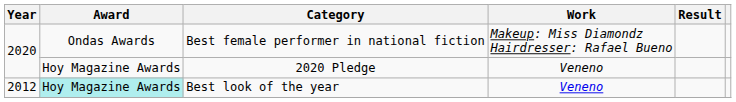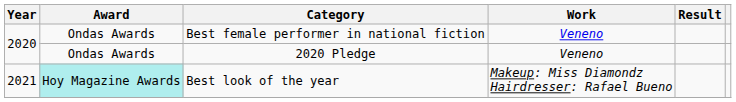Best female performer in national fiction | Work: Makeup: Miss Diamondz Hairdresser: Rafael Bueno -> Veneno
2020 Pledge | Award: Hoy Magazine Awards -> Ondas Awards
Best look of the year | Year: 2012 -> 2021
Best look of the year | Work: Veneno -> Makeup: Miss Diamondz Hairdresser: Rafael Bueno
